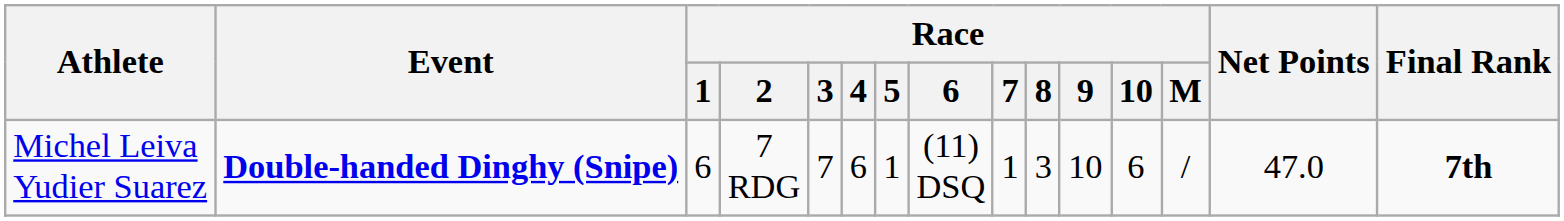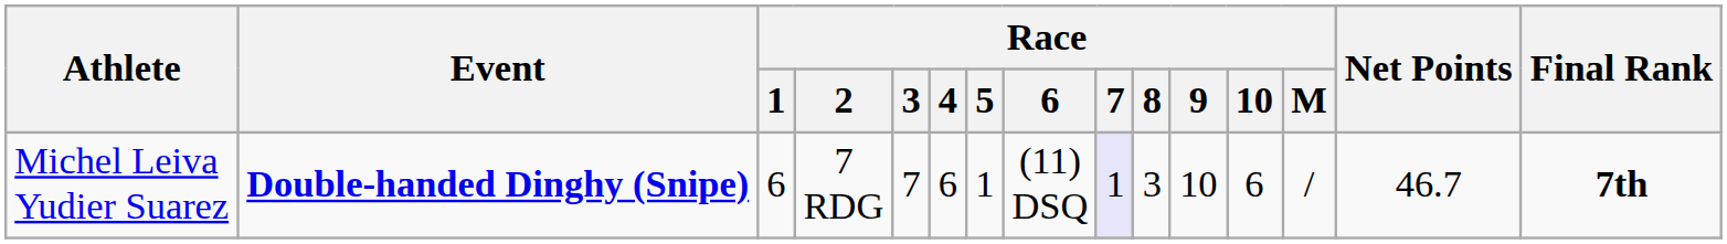Michel Leiva Yudier Suarez | Race / 7: no background -> lavender background
Michel Leiva Yudier Suarez | Net Points: 47.0 -> 46.7
